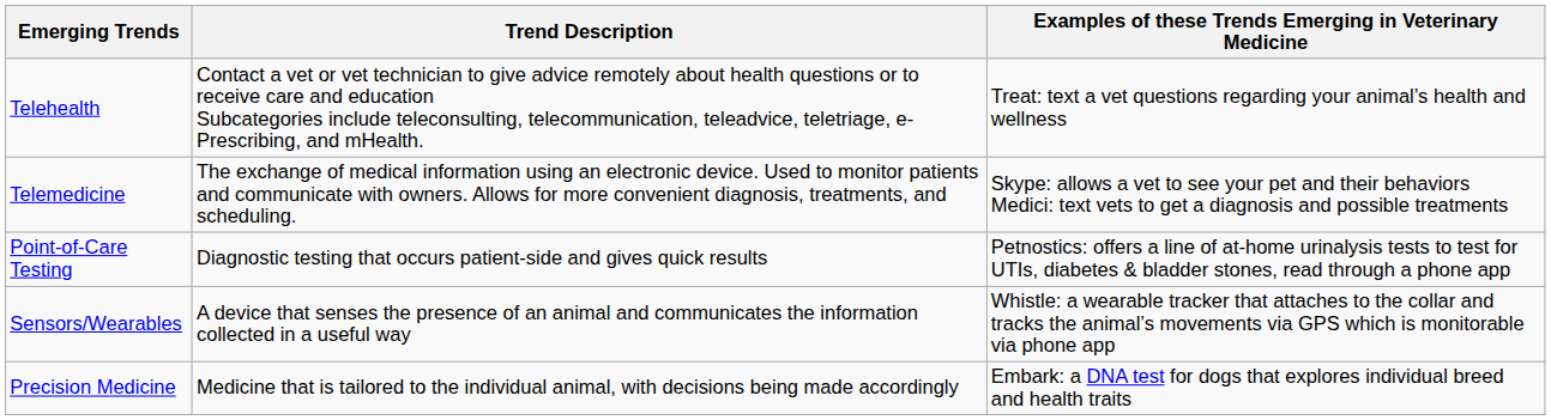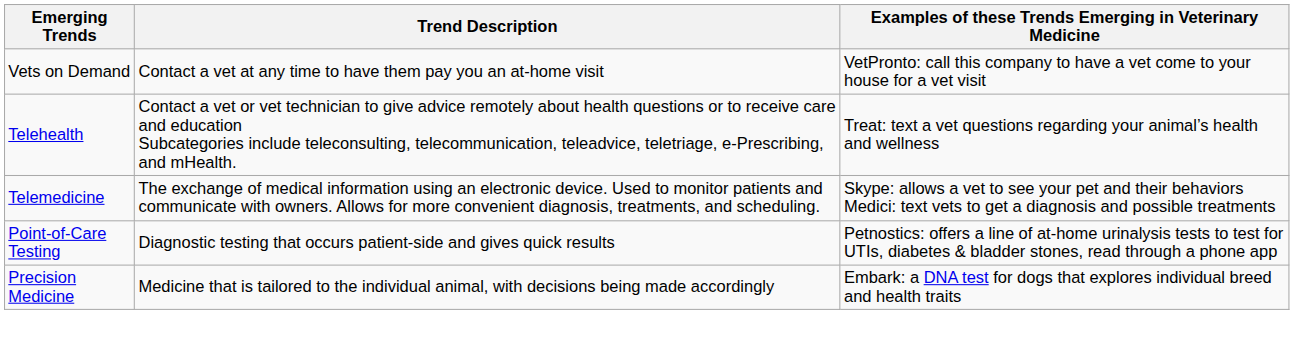+ row: Vets on Demand | Contact a vet at any time to have them pay you an at-home visit | VetPronto: call this company to have a vet come to your house for a vet visit
- row: Sensors/Wearables | A device that senses the presence of an animal and communicates the information collected in a useful way | Whistle: a wearable tracker that attaches to the collar and tracks the animal’s movements via GPS which is monitorable via phone app
